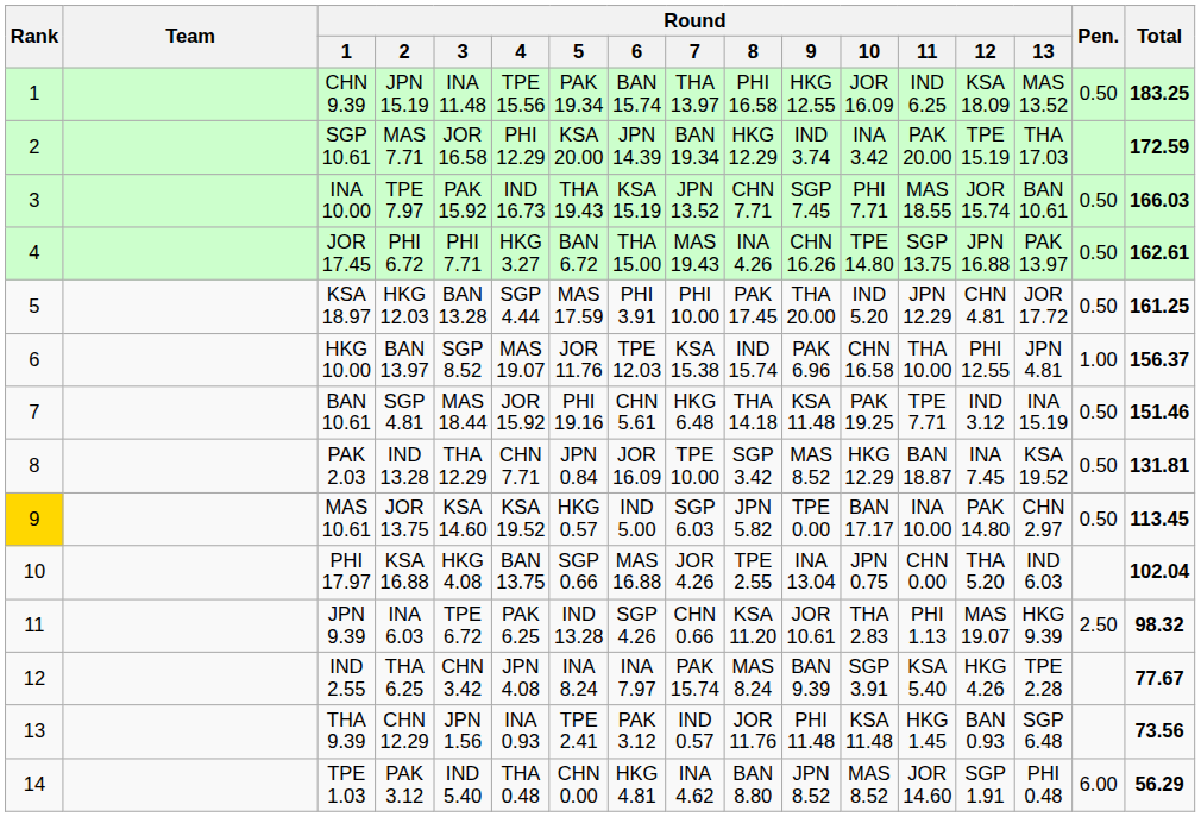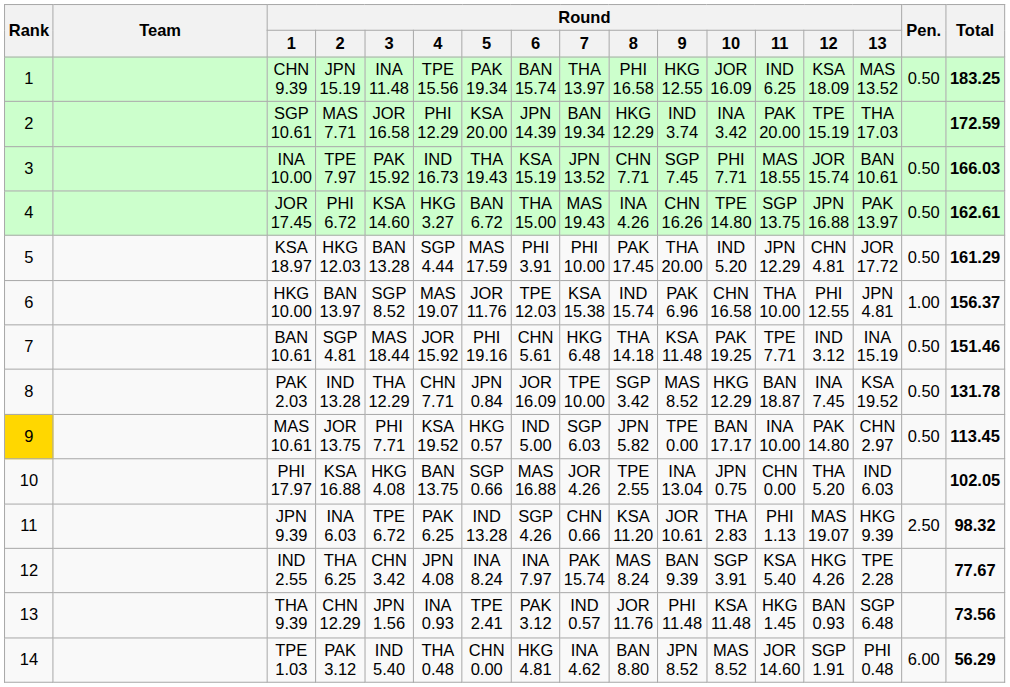JOR 17.45 | Round / 3: PHI 7.71 -> KSA 14.60
KSA 18.97 | Total: 161.25 -> 161.29
PAK 2.03 | Total: 131.81 -> 131.78
MAS 10.61 | Round / 3: KSA 14.60 -> PHI 7.71
PHI 17.97 | Total: 102.04 -> 102.05
